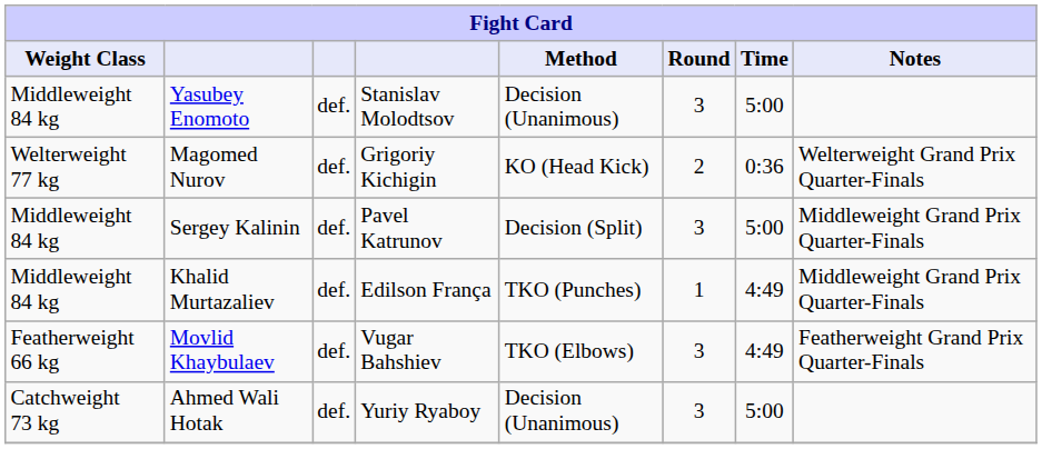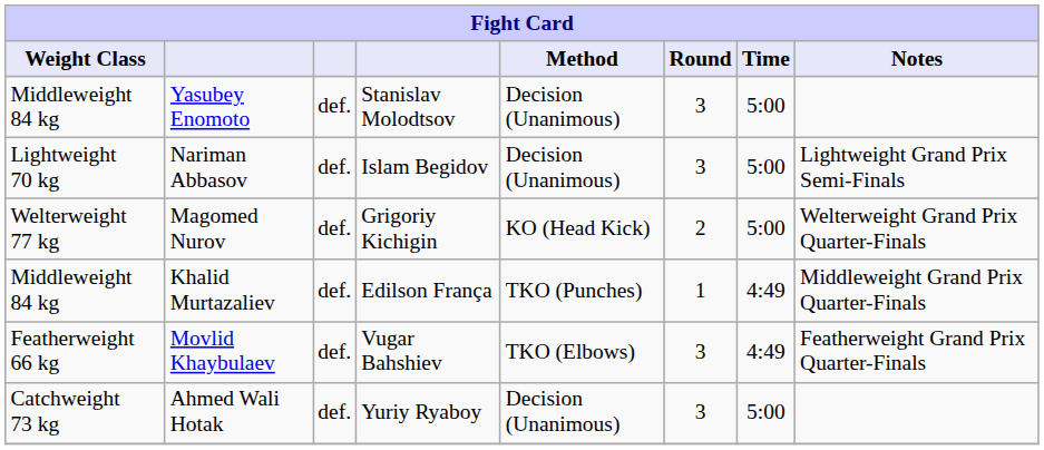+ row: Lightweight 70 kg | Nariman Abbasov | def. | Islam Begidov | Decision (Unanimous) | 3 | 5:00 | Lightweight Grand Prix Semi-Finals
Magomed Nurov | Time: 0:36 -> 5:00
- row: Middleweight 84 kg | Sergey Kalinin | def. | Pavel Katrunov | Decision (Split) | 3 | 5:00 | Middleweight Grand Prix Quarter-Finals
